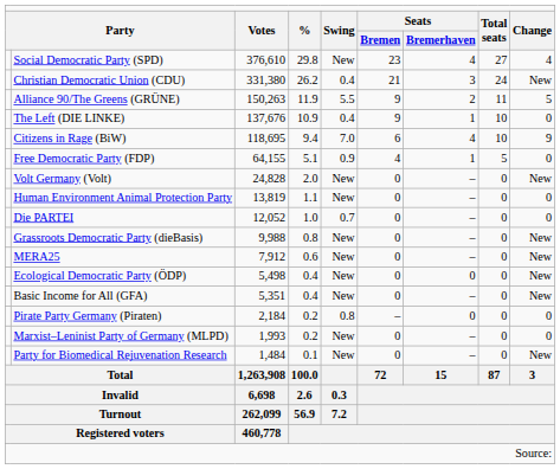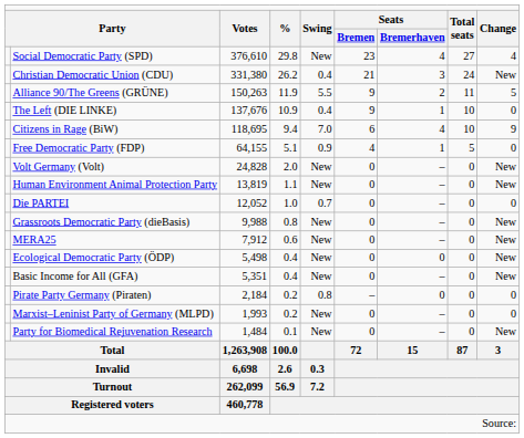Human Environment Animal Protection Party | column 9: 0 -> New
